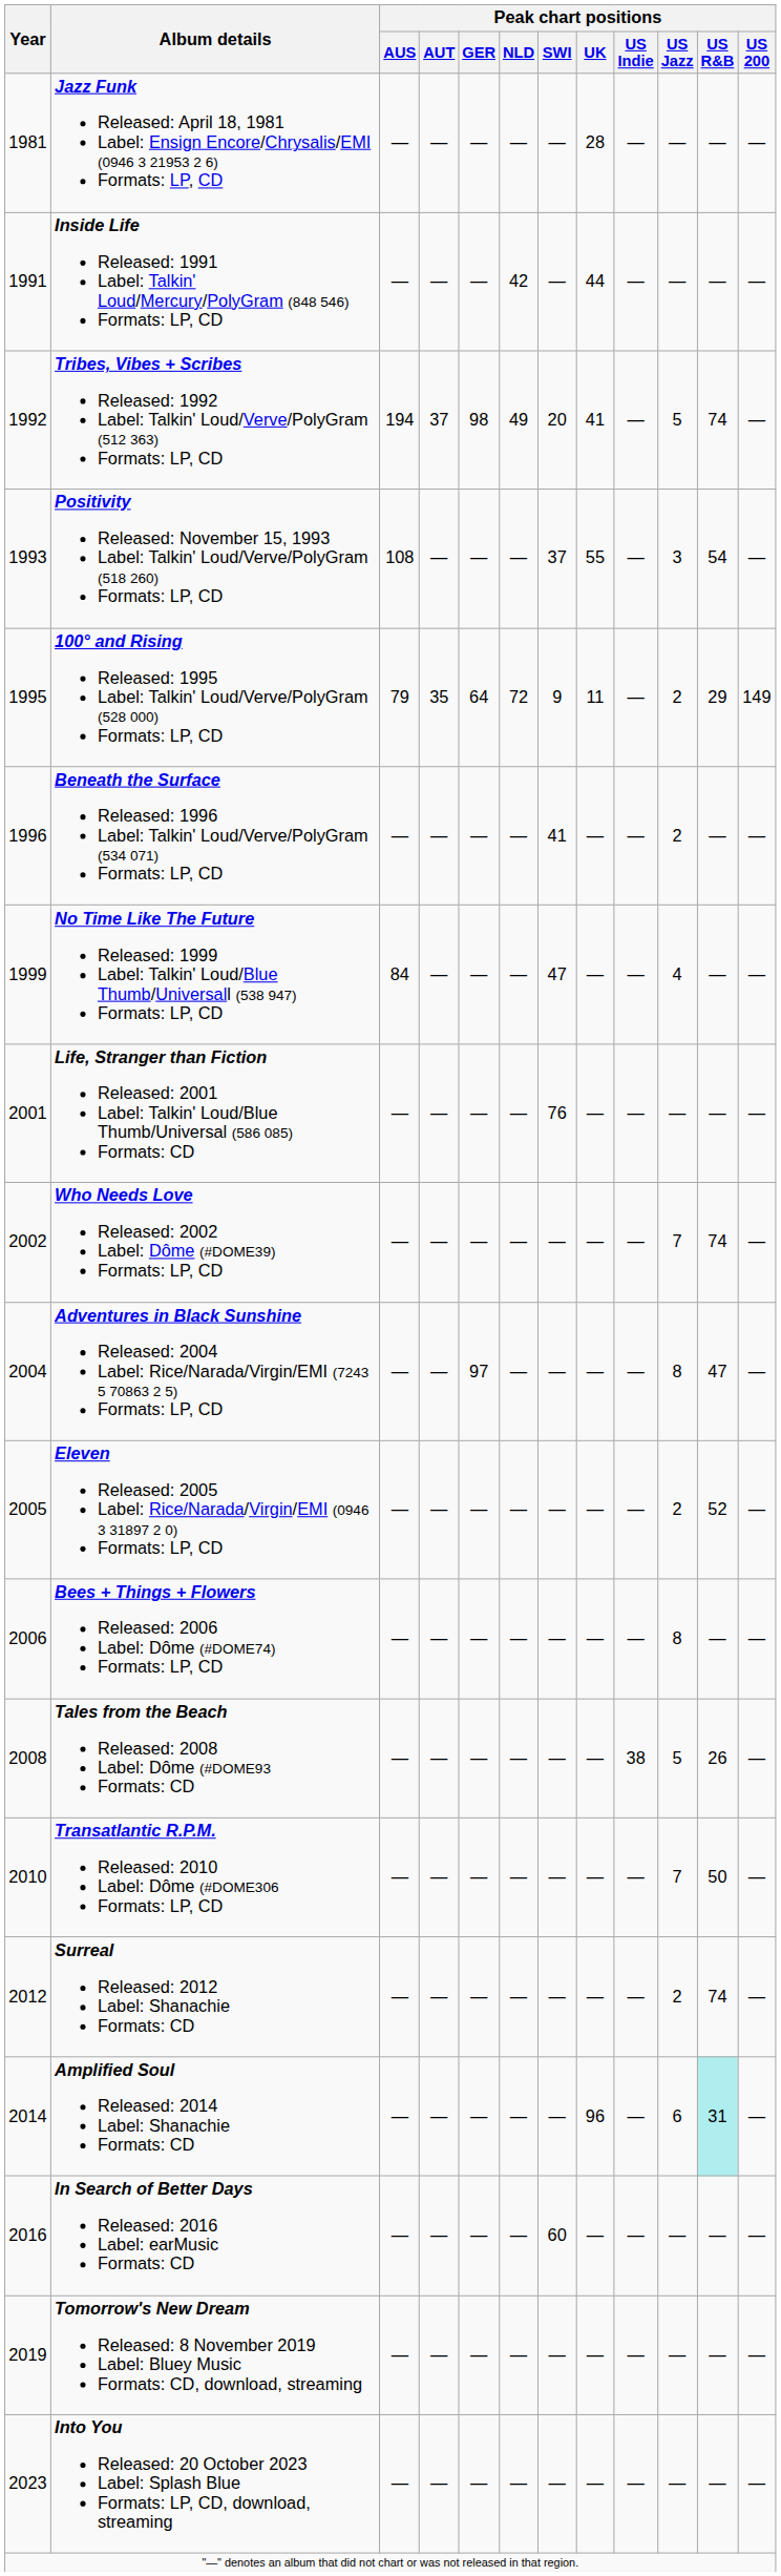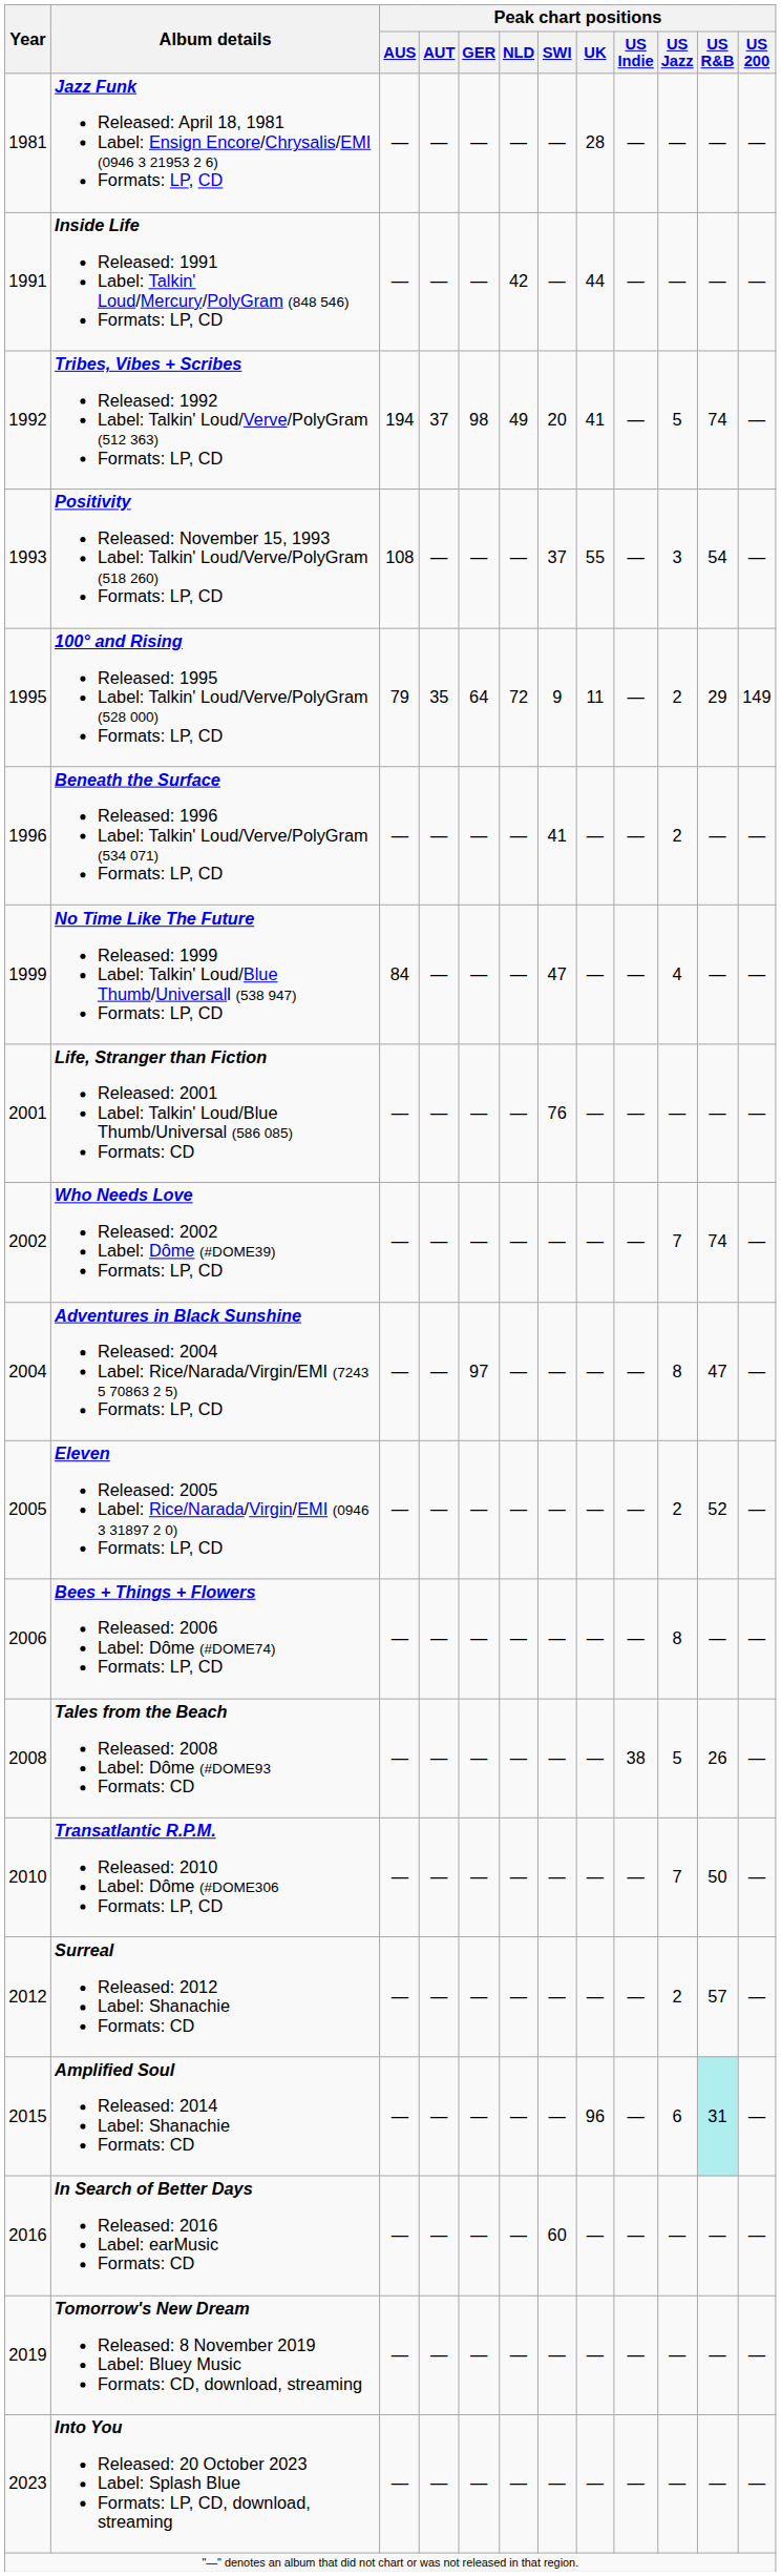Surreal Released: 2012 Label: Shanachie Formats: CD | Peak chart positions / US R&B: 74 -> 57
Amplified Soul Released: 2014 Label: Shanachie Formats: CD | Year: 2014 -> 2015
